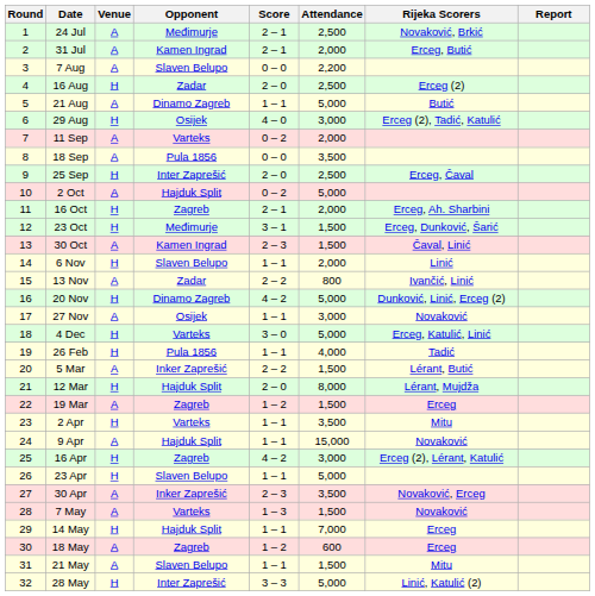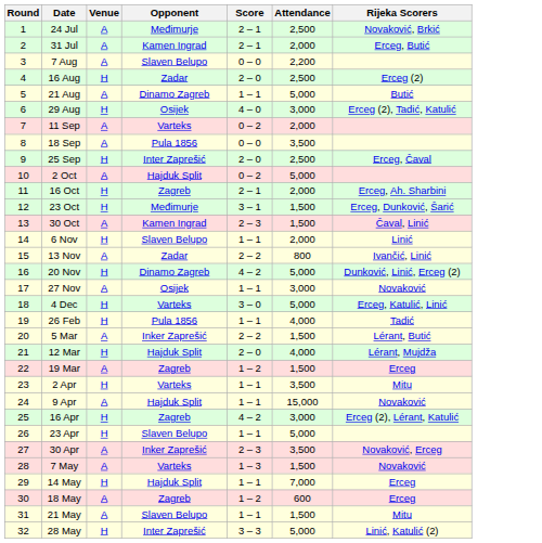- column: Report
12 Mar | Attendance: 8,000 -> 4,000
